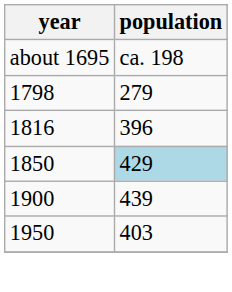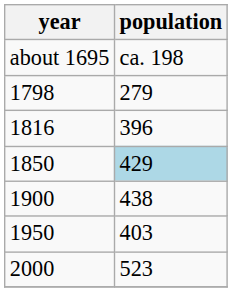1900 | population: 439 -> 438
+ row: 2000 | 523
